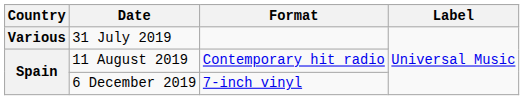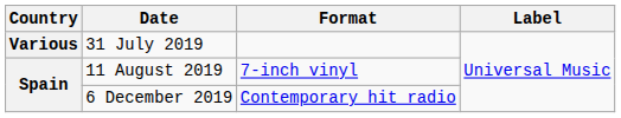11 August 2019 | Format: Contemporary hit radio -> 7-inch vinyl
6 December 2019 | Format: 7-inch vinyl -> Contemporary hit radio
